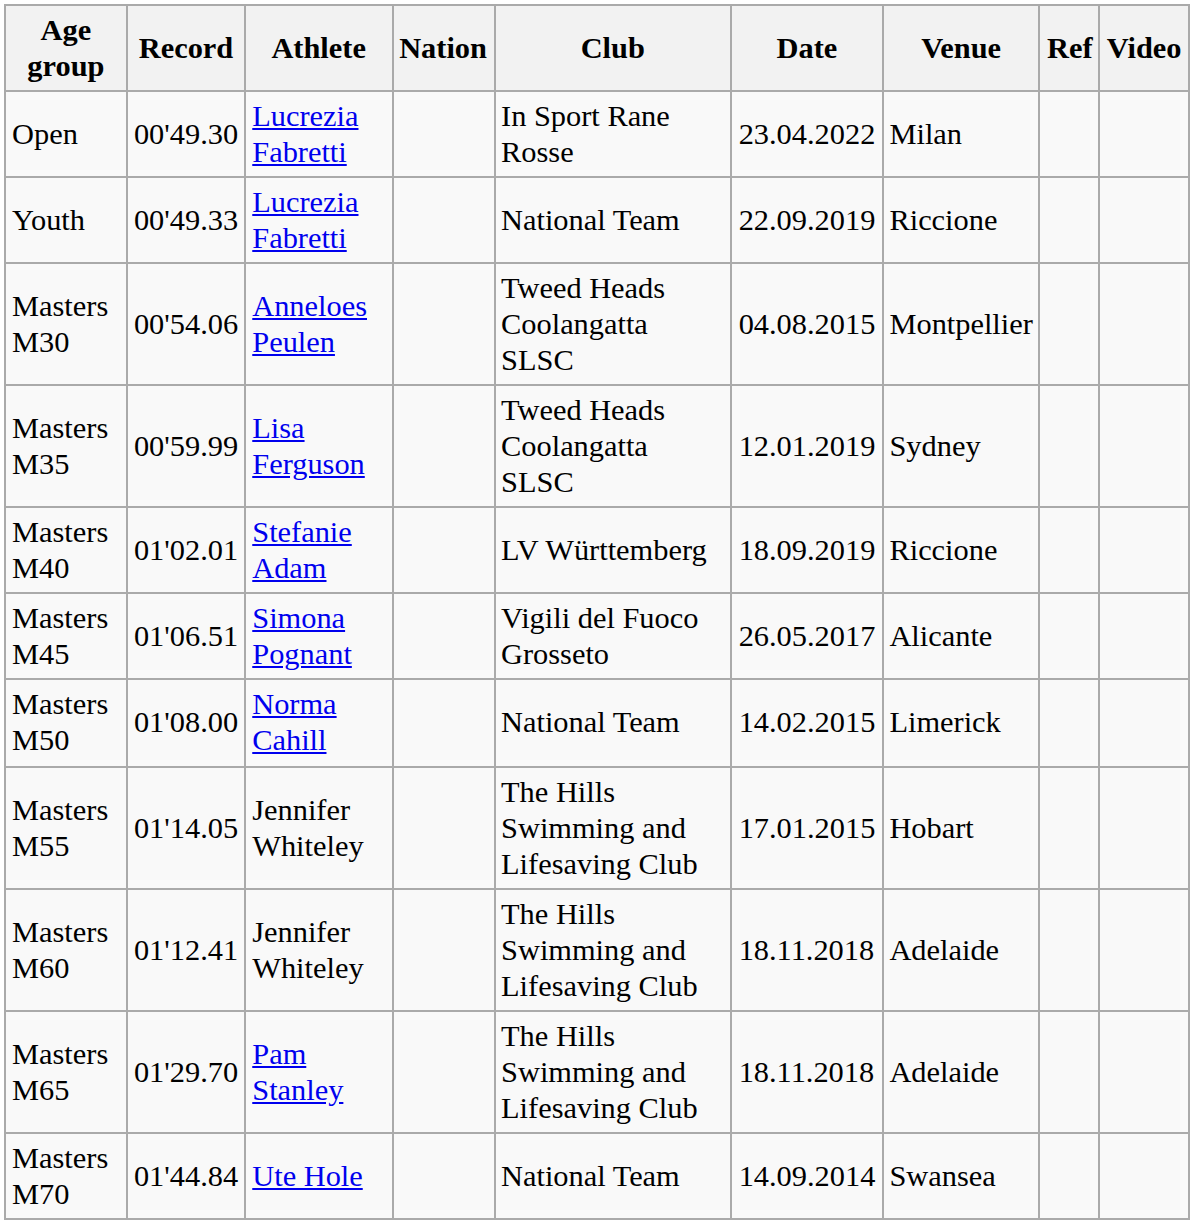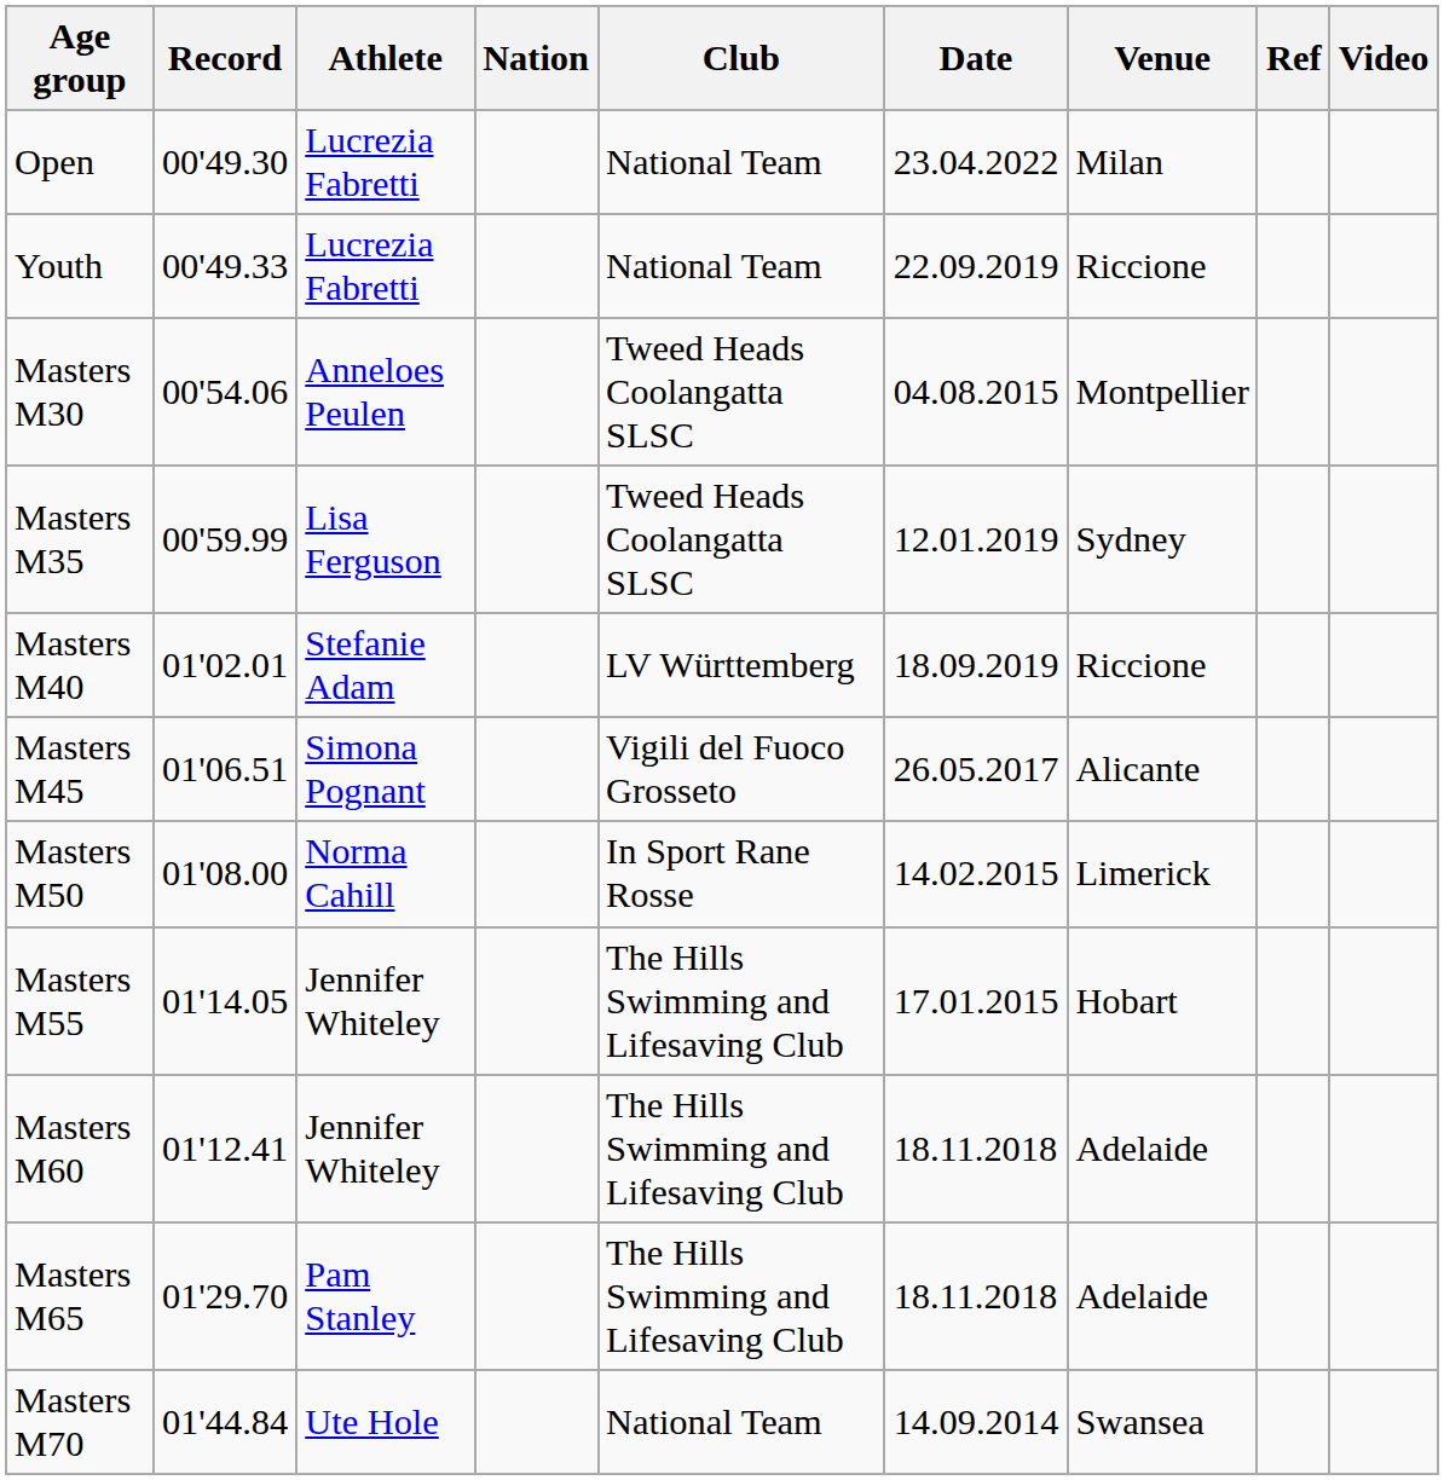Open | Club: In Sport Rane Rosse -> National Team
Masters M50 | Club: National Team -> In Sport Rane Rosse
